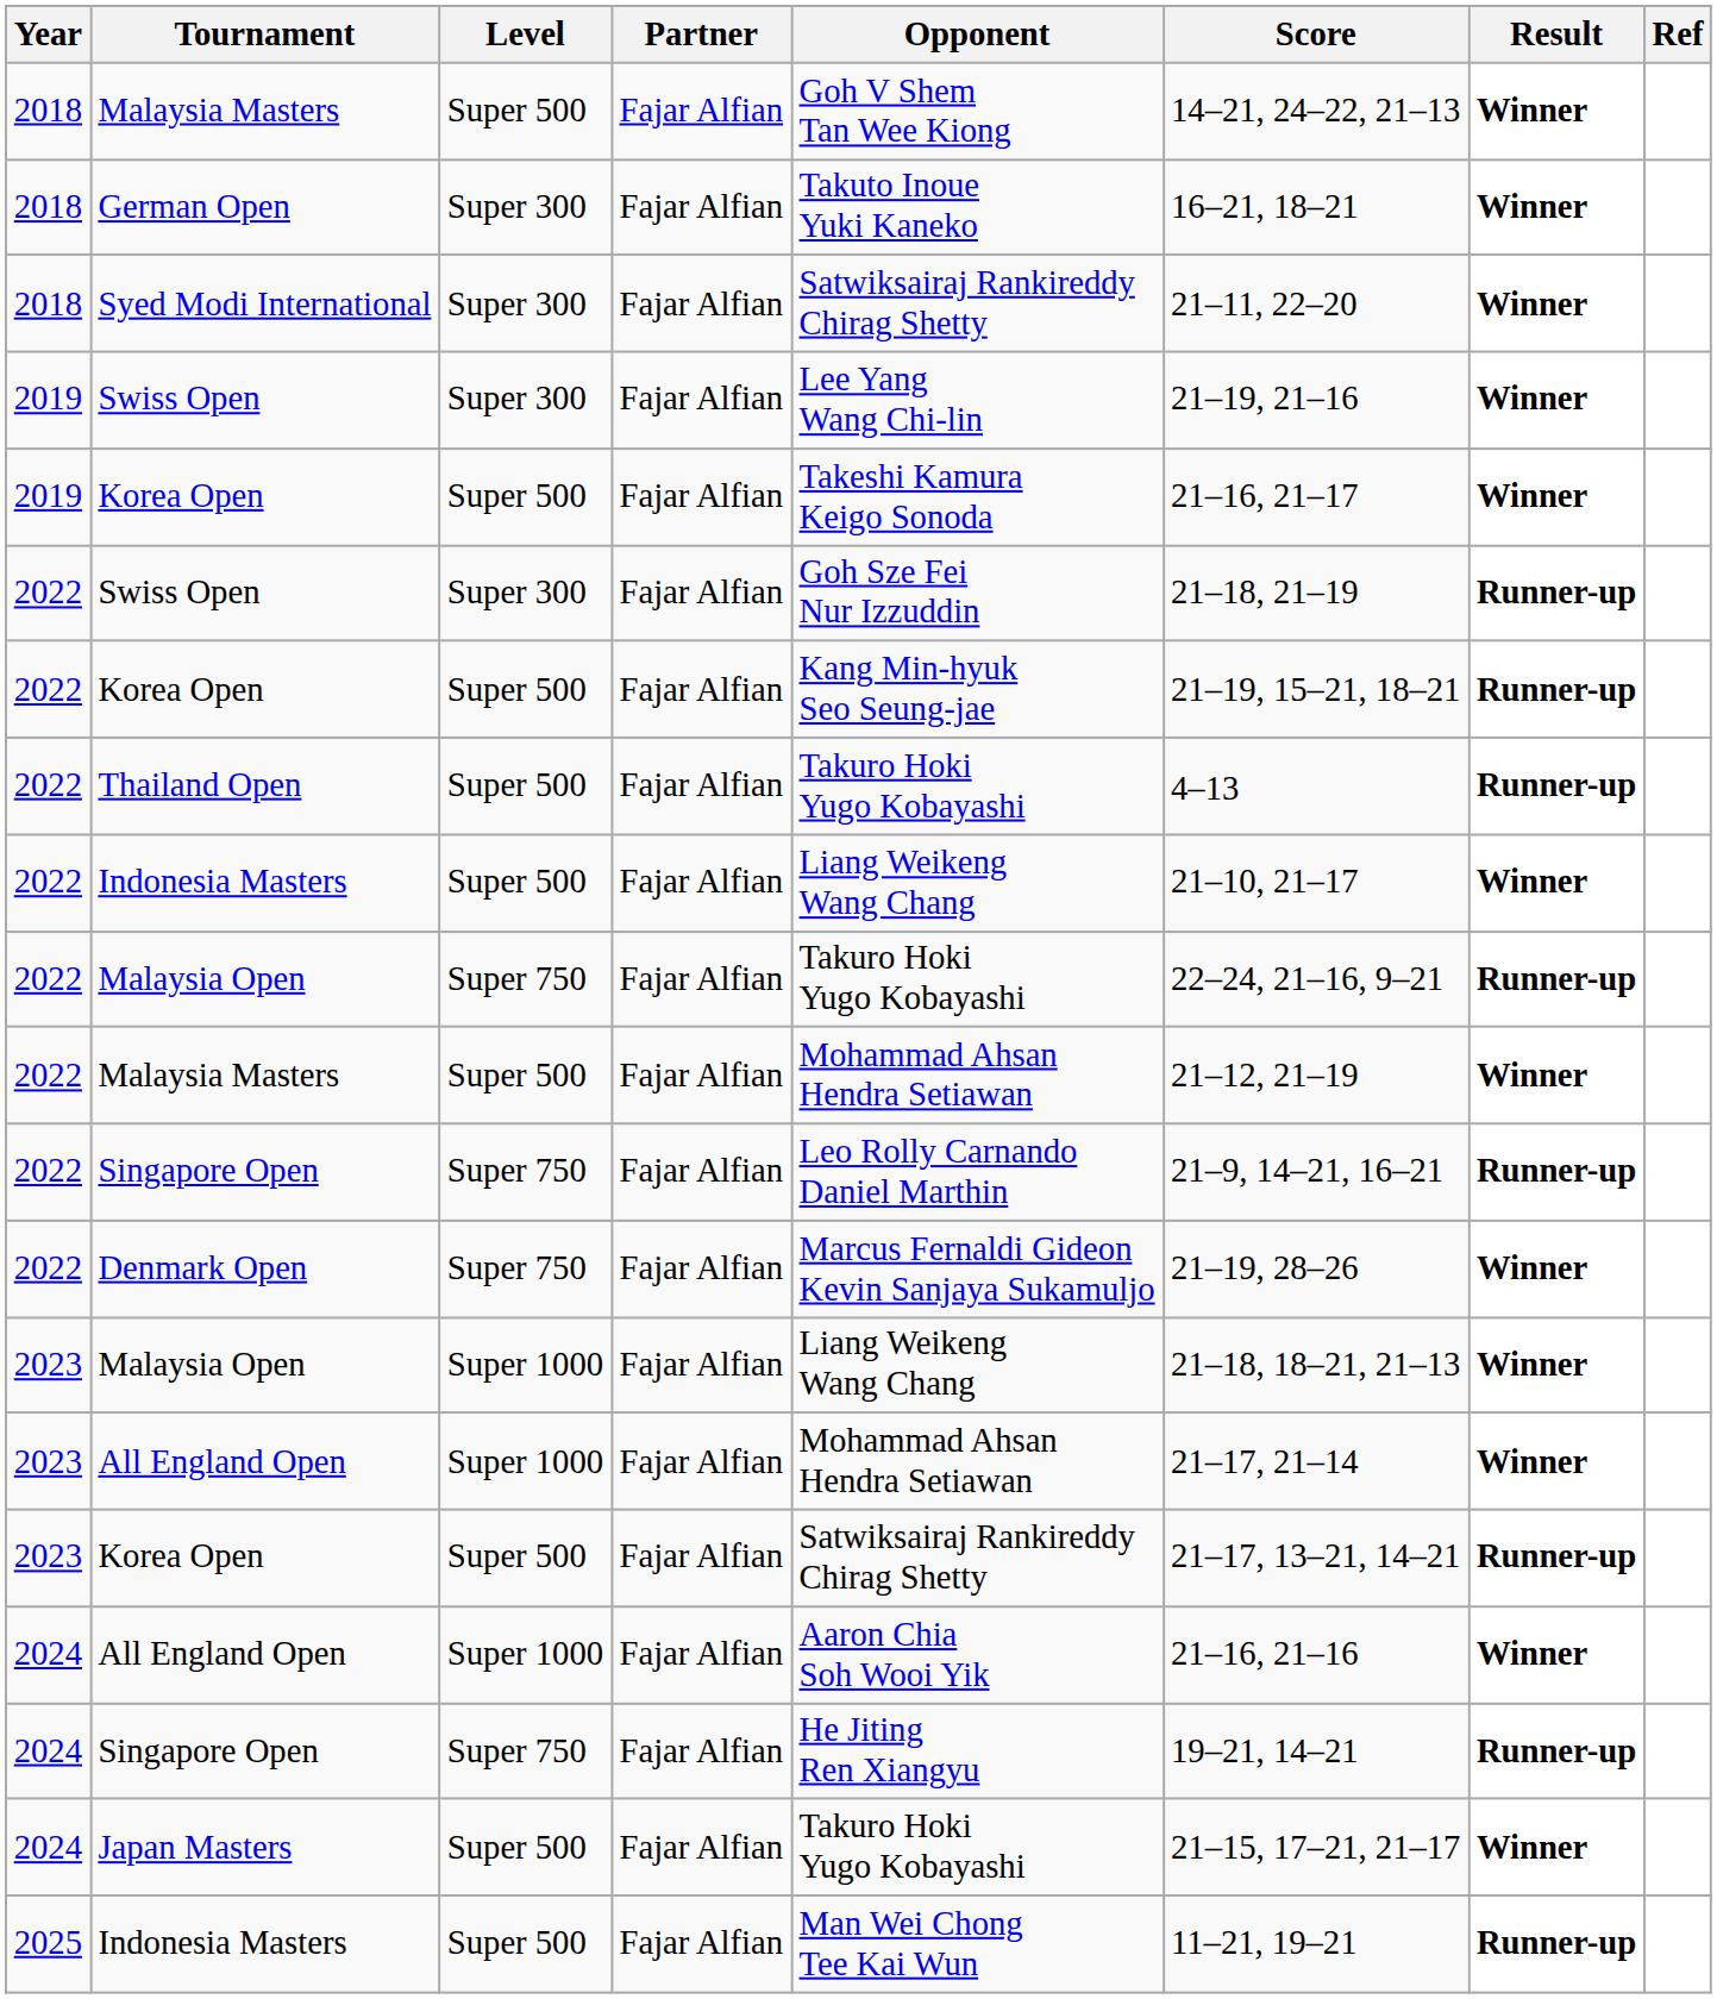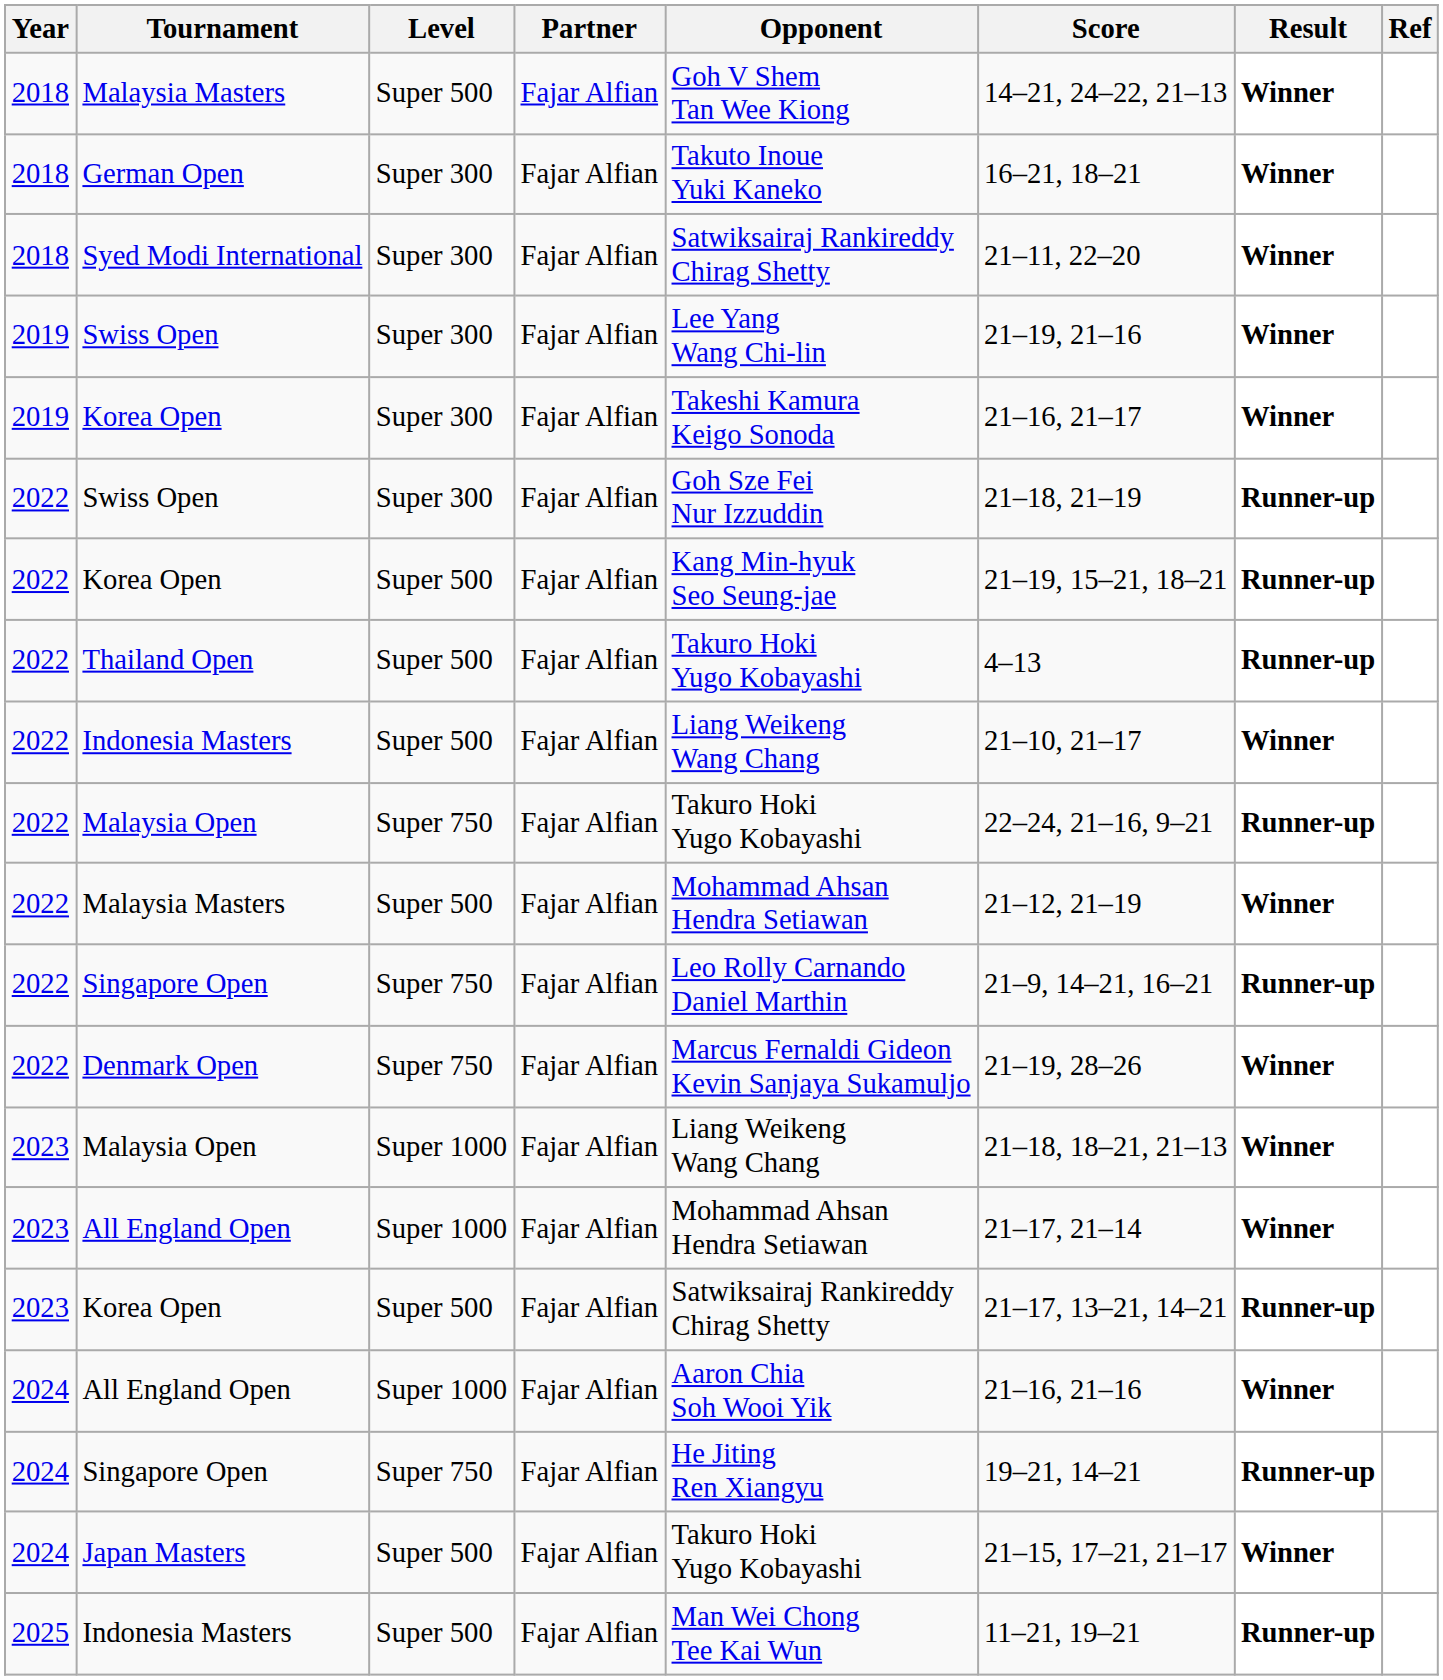2019 / Korea Open | Level: Super 500 -> Super 300
